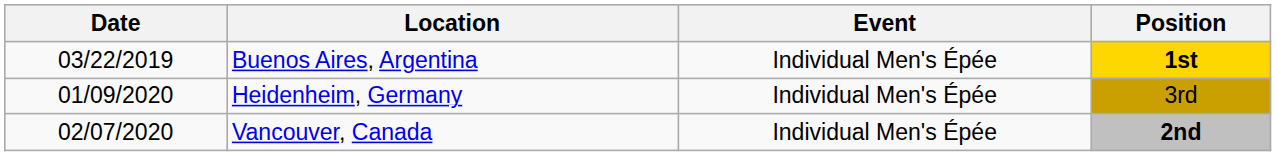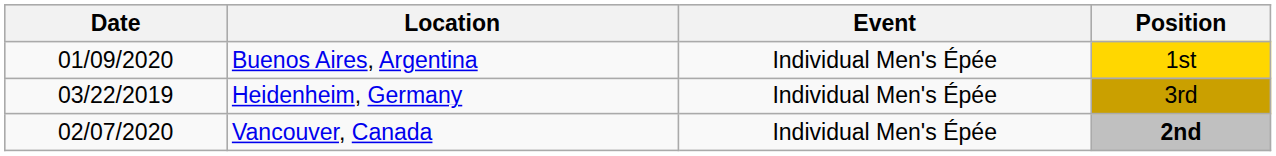Buenos Aires, Argentina | Date: 03/22/2019 -> 01/09/2020
Buenos Aires, Argentina | Position: bold -> normal
Heidenheim, Germany | Date: 01/09/2020 -> 03/22/2019
